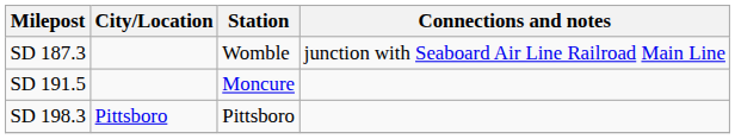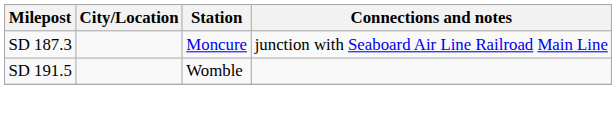SD 187.3 | Station: Womble -> Moncure
SD 191.5 | Station: Moncure -> Womble
- row: SD 198.3 | Pittsboro | Pittsboro
